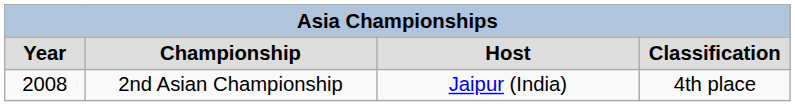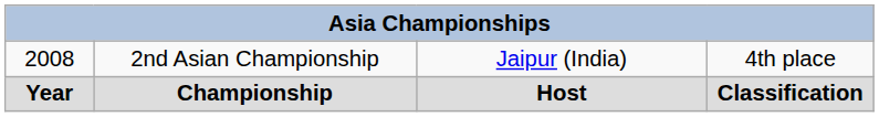rows swapped: Year <-> 2008
